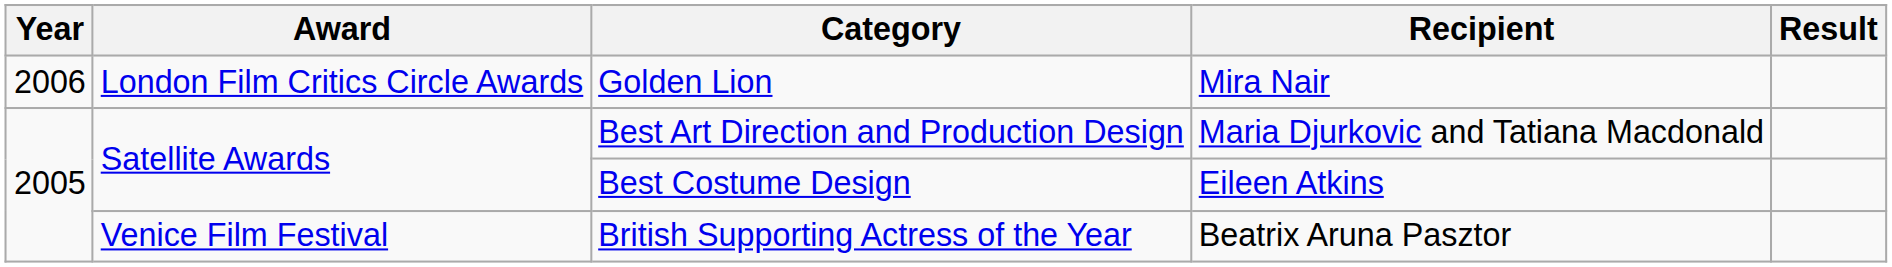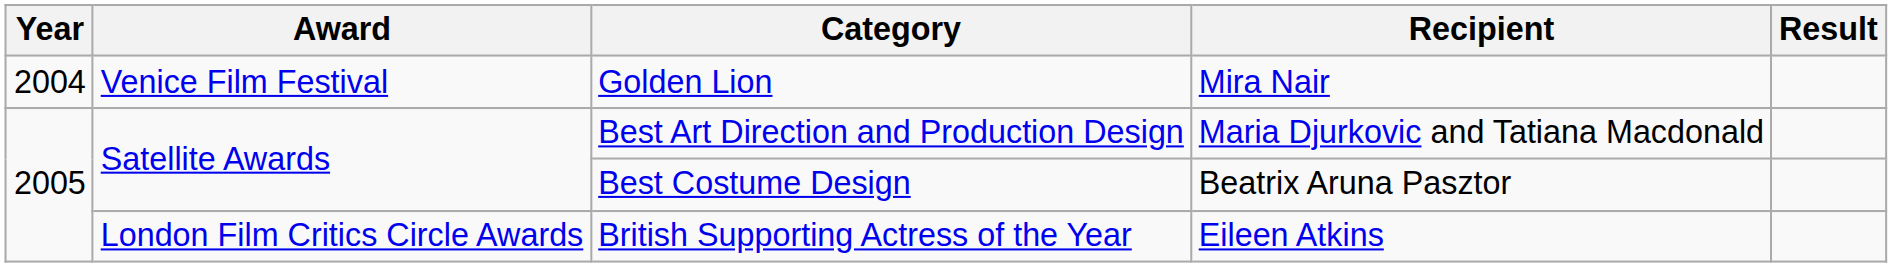Golden Lion | Year: 2006 -> 2004
Golden Lion | Award: London Film Critics Circle Awards -> Venice Film Festival
Best Costume Design | Recipient: Eileen Atkins -> Beatrix Aruna Pasztor
British Supporting Actress of the Year | Award: Venice Film Festival -> London Film Critics Circle Awards
British Supporting Actress of the Year | Recipient: Beatrix Aruna Pasztor -> Eileen Atkins
